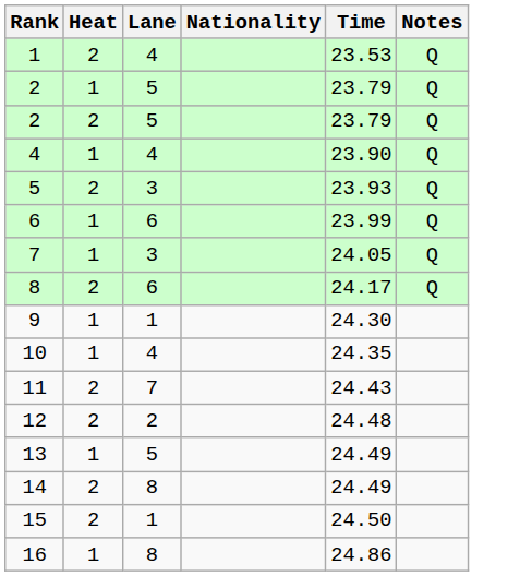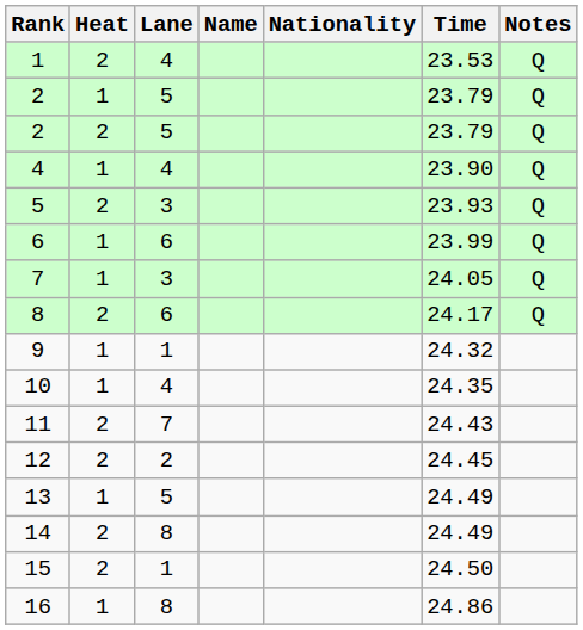+ column: Name
9 | Time: 24.30 -> 24.32
12 | Time: 24.48 -> 24.45
